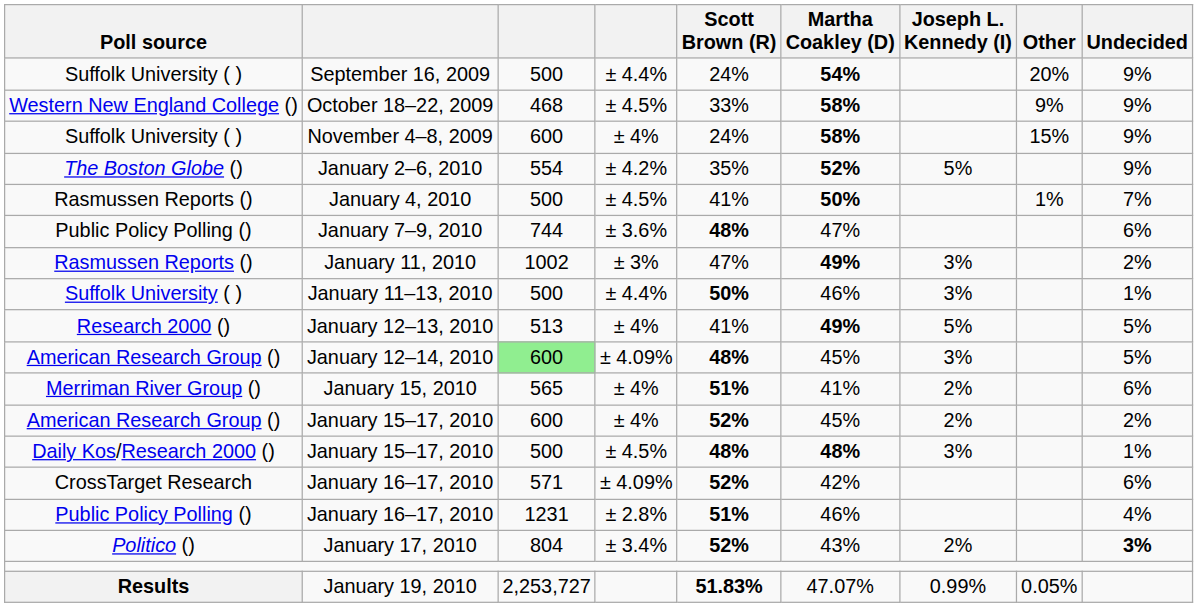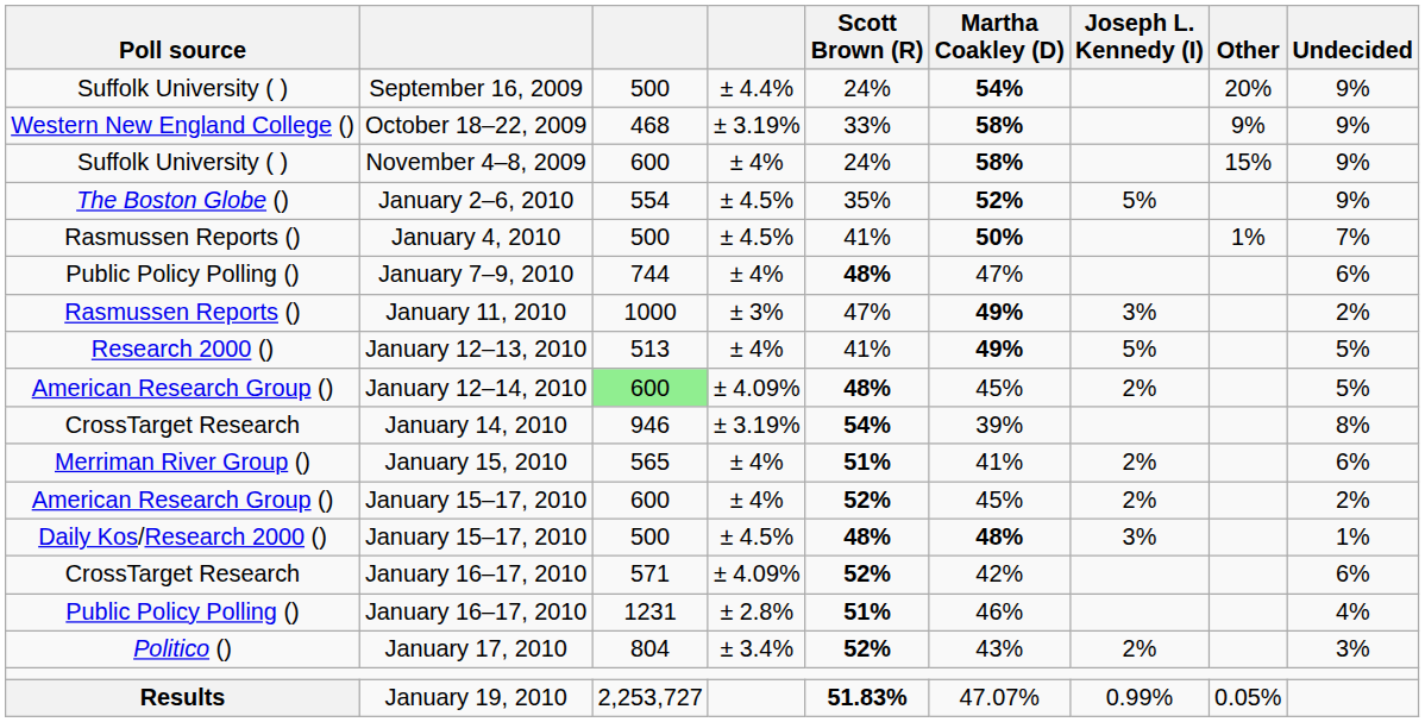October 18–22, 2009 | column 4: ± 4.5% -> ± 3.19%
January 2–6, 2010 | column 4: ± 4.2% -> ± 4.5%
January 7–9, 2010 | column 4: ± 3.6% -> ± 4%
January 11, 2010 | column 3: 1002 -> 1000
- row: Suffolk University ( ) | January 11–13, 2010 | 500 | ± 4.4% | 50% | 46% | 3% | 1%
January 12–14, 2010 | Joseph L. Kennedy (I): 3% -> 2%
+ row: CrossTarget Research | January 14, 2010 | 946 | ± 3.19% | 54% | 39% | 8%
January 17, 2010 | Undecided: bold -> normal
